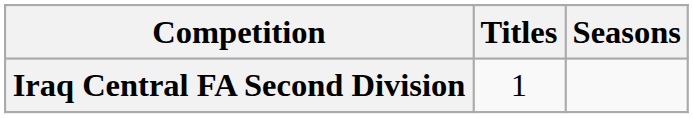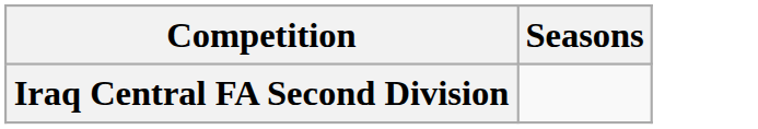- column: Titles | 1
